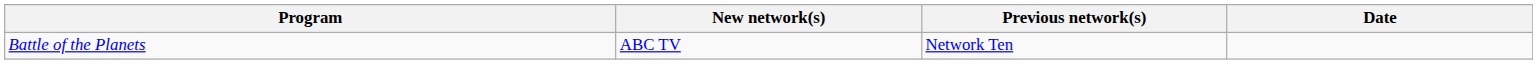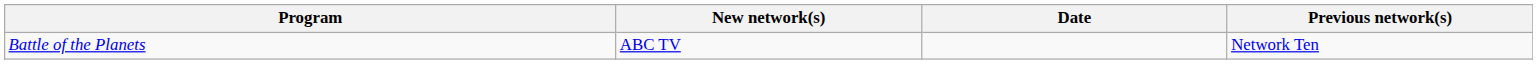columns swapped: Previous network(s) <-> Date
